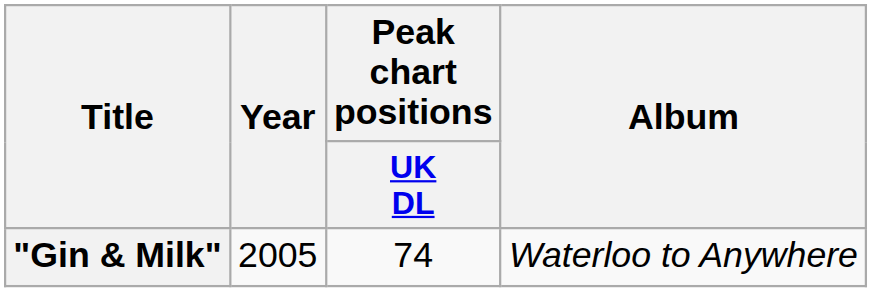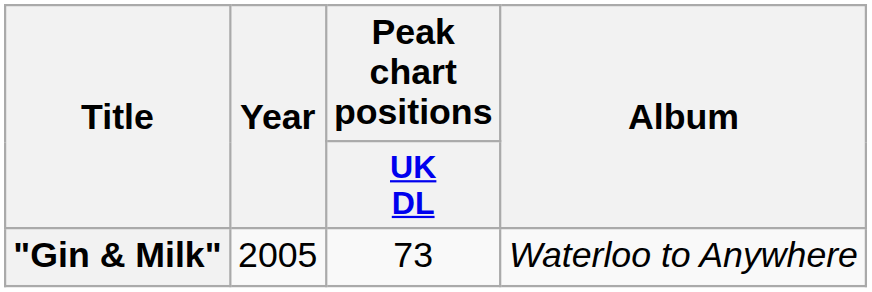"Gin & Milk" | Peak chart positions / UK DL: 74 -> 73
